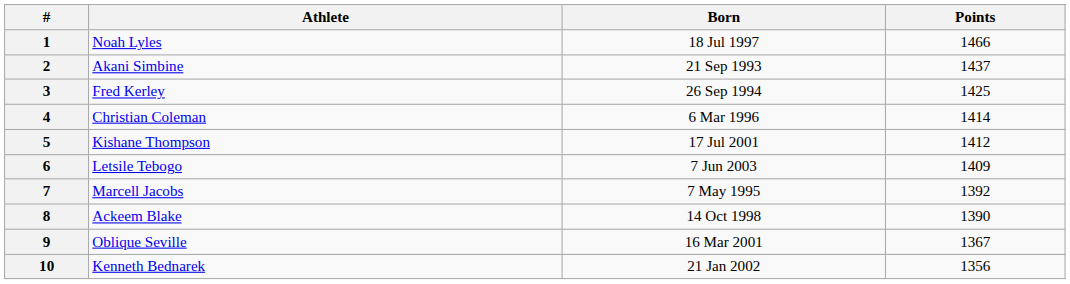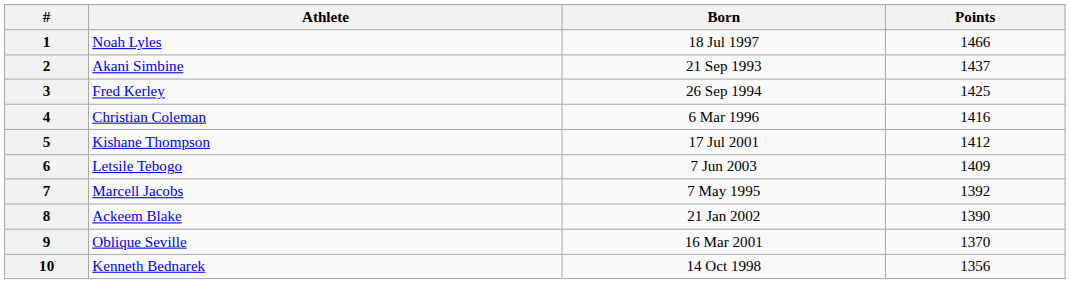4 | Points: 1414 -> 1416
8 | Born: 14 Oct 1998 -> 21 Jan 2002
9 | Points: 1367 -> 1370
10 | Born: 21 Jan 2002 -> 14 Oct 1998
